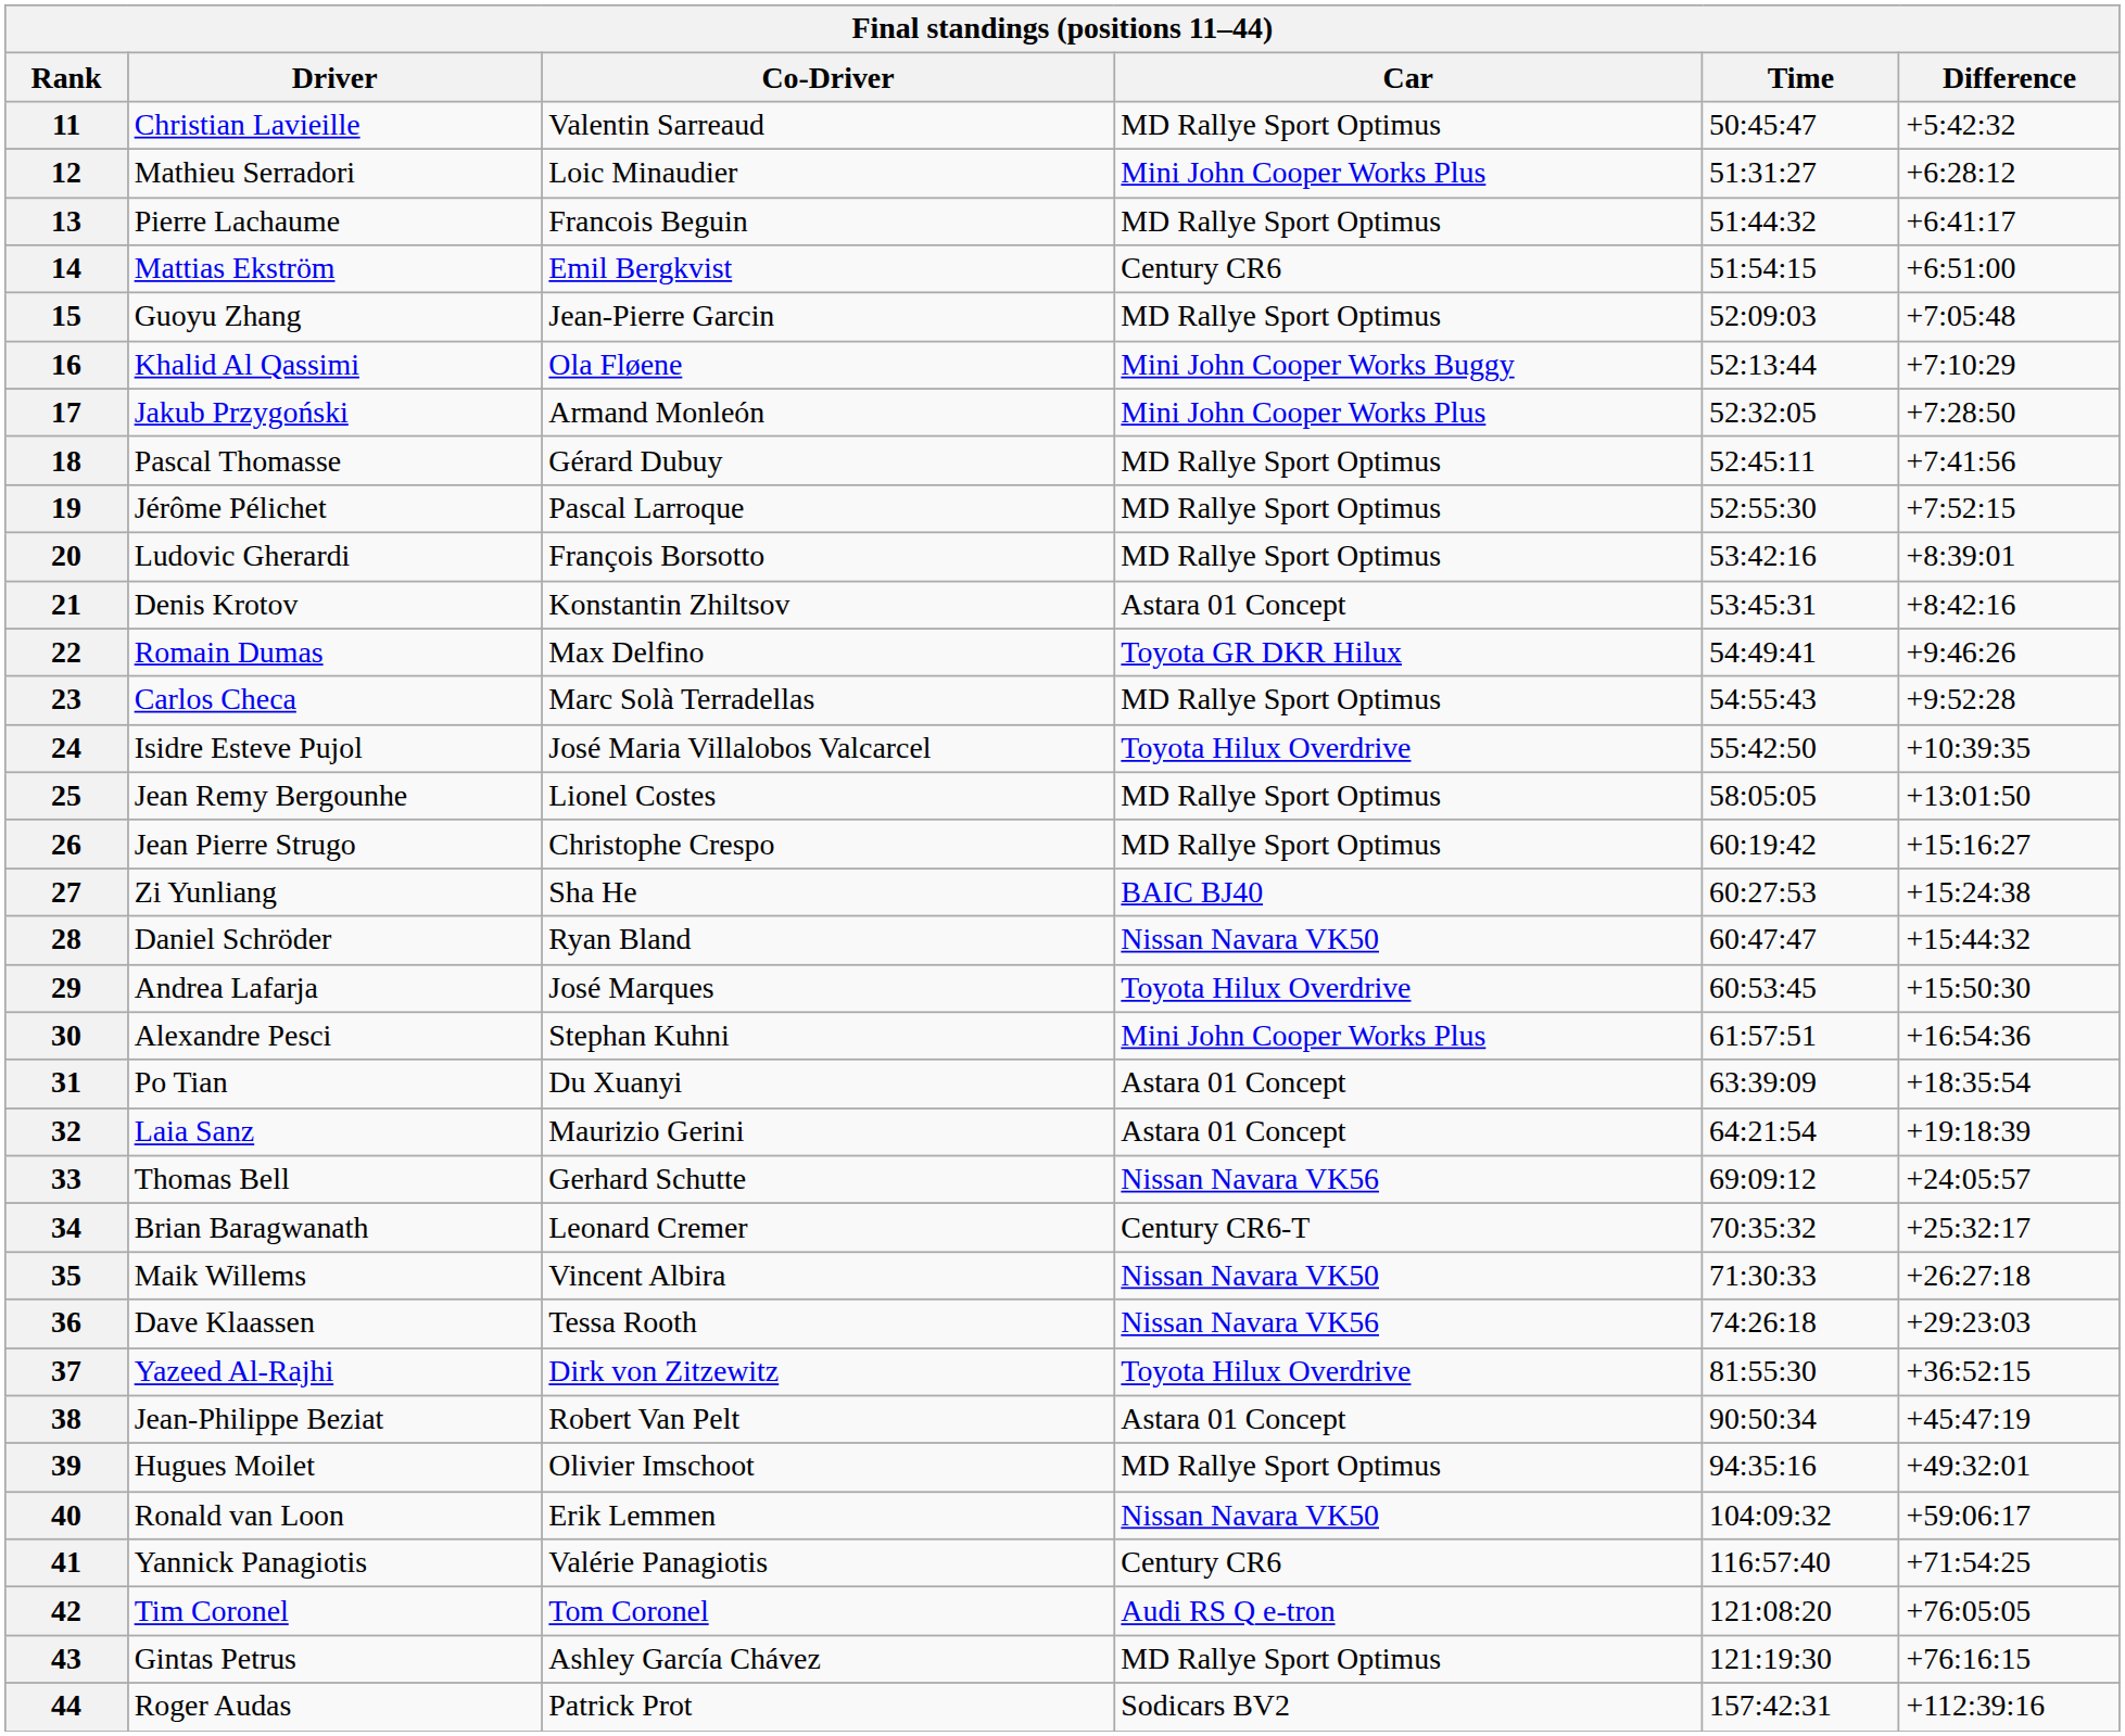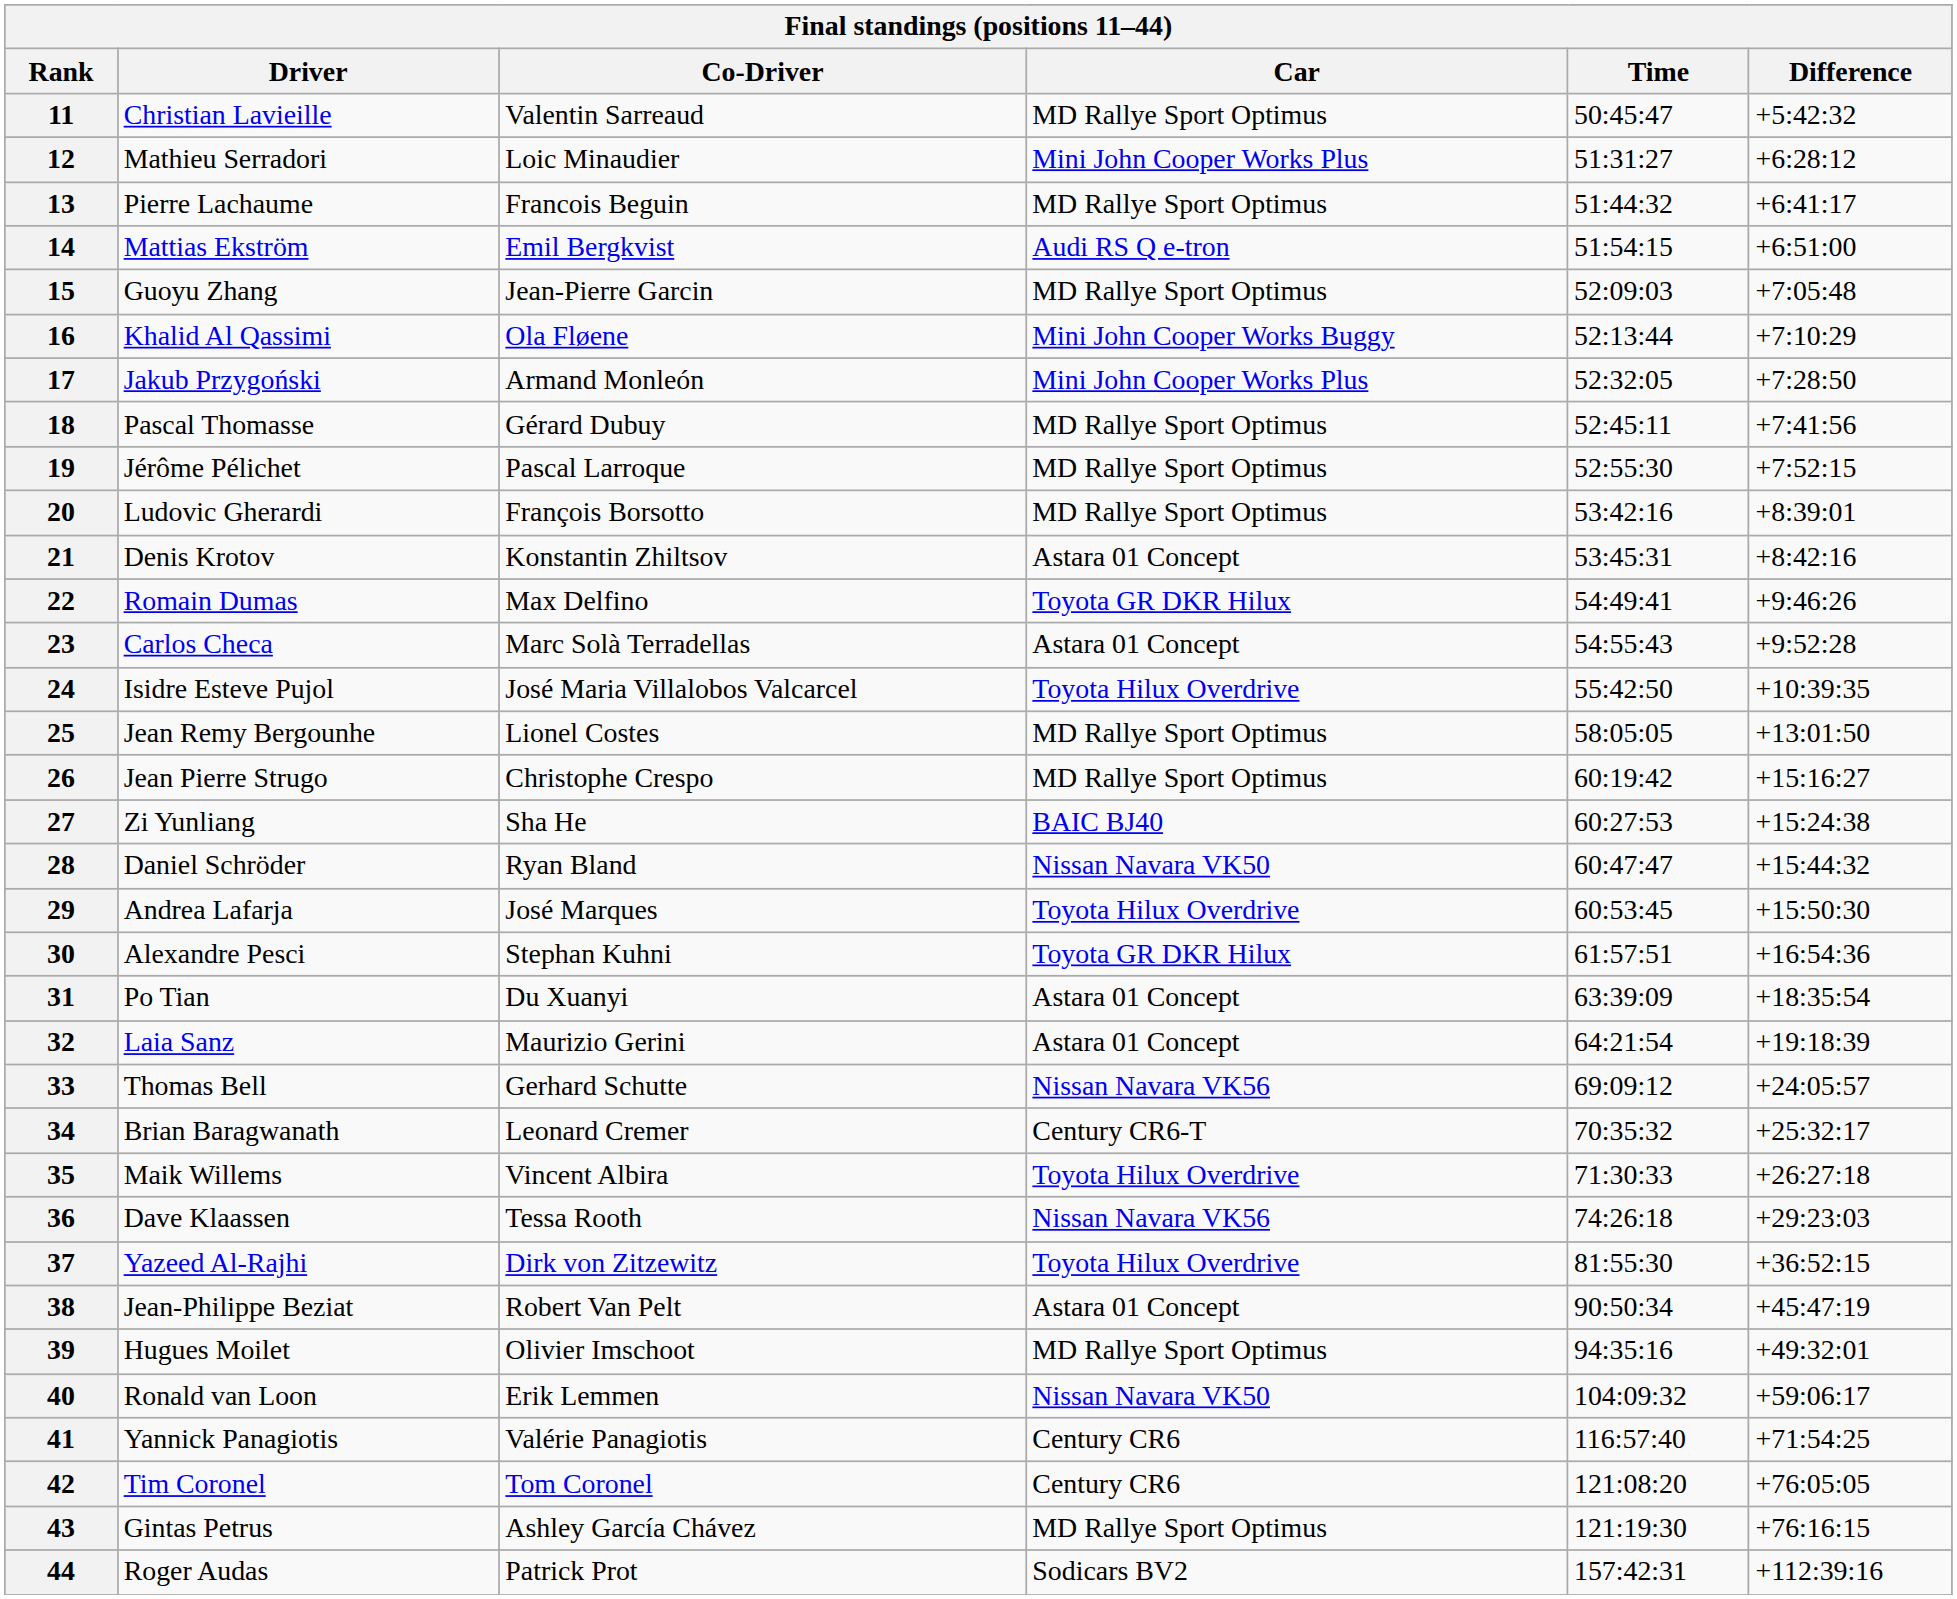14 | Car: Century CR6 -> Audi RS Q e-tron
23 | Car: MD Rallye Sport Optimus -> Astara 01 Concept
30 | Car: Mini John Cooper Works Plus -> Toyota GR DKR Hilux
35 | Car: Nissan Navara VK50 -> Toyota Hilux Overdrive
42 | Car: Audi RS Q e-tron -> Century CR6
